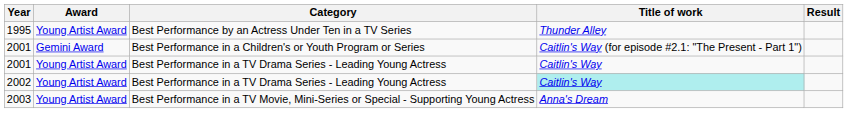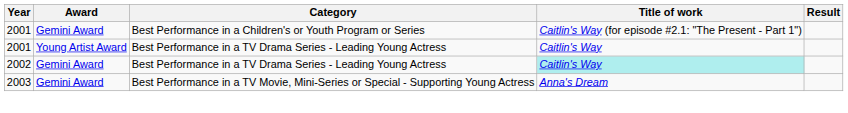- row: 1995 | Young Artist Award | Best Performance by an Actress Under Ten in a TV Series | Thunder Alley
2002 | Award: Young Artist Award -> Gemini Award
2003 | Award: Young Artist Award -> Gemini Award
